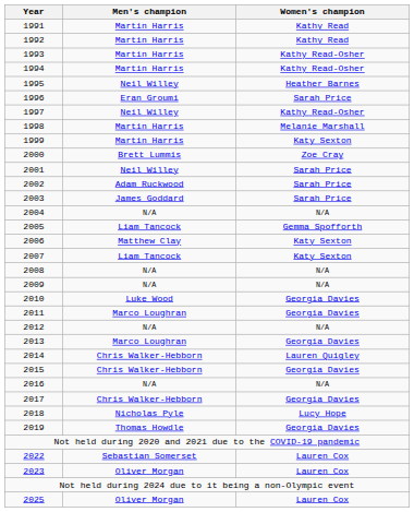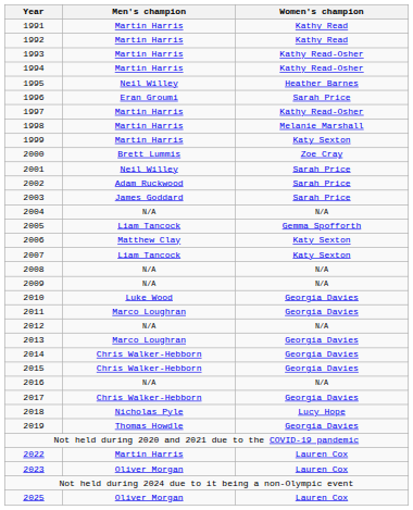1997 | Men's champion: Neil Willey -> Martin Harris
2014 | Women's champion: Lauren Quigley -> Georgia Davies
2022 | Men's champion: Sebastian Somerset -> Martin Harris
